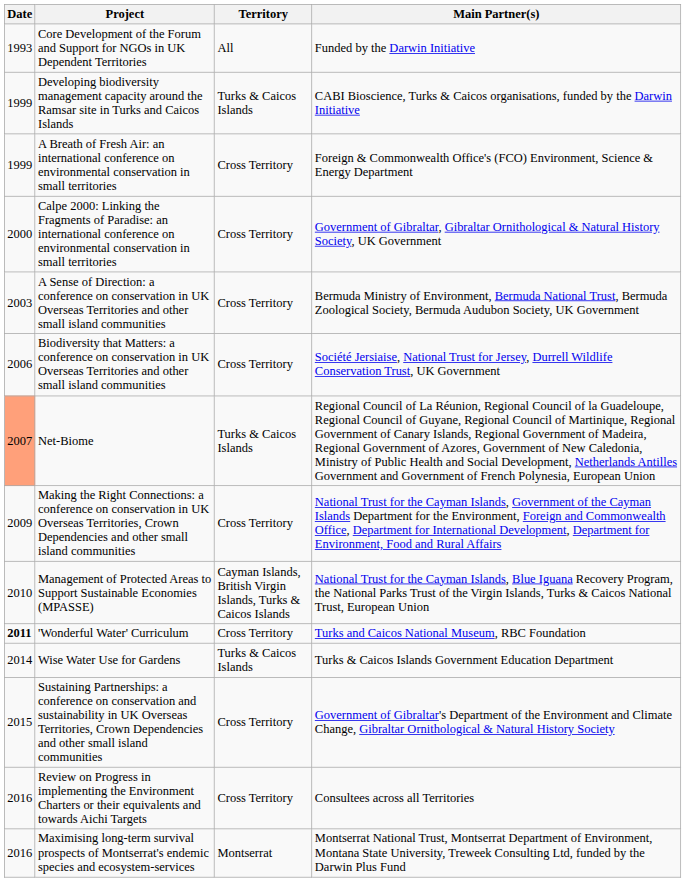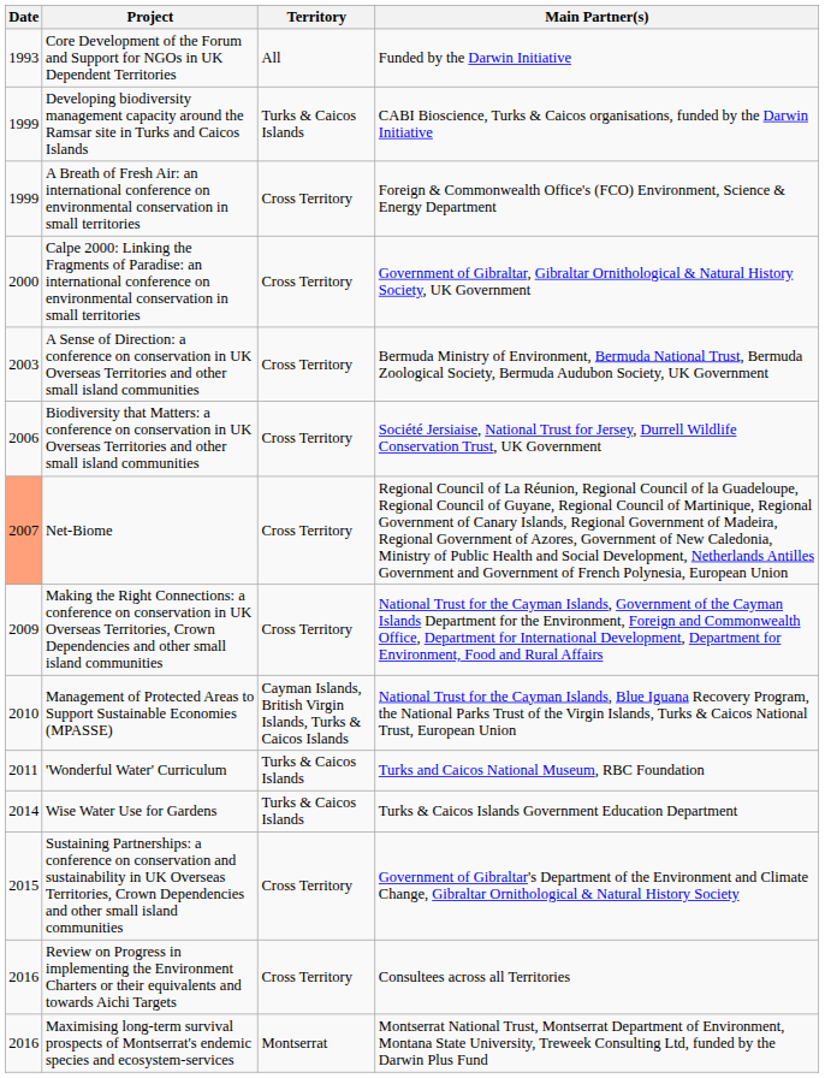Net-Biome | Territory: Turks & Caicos Islands -> Cross Territory
'Wonderful Water' Curriculum | Date: bold -> normal
'Wonderful Water' Curriculum | Territory: Cross Territory -> Turks & Caicos Islands
